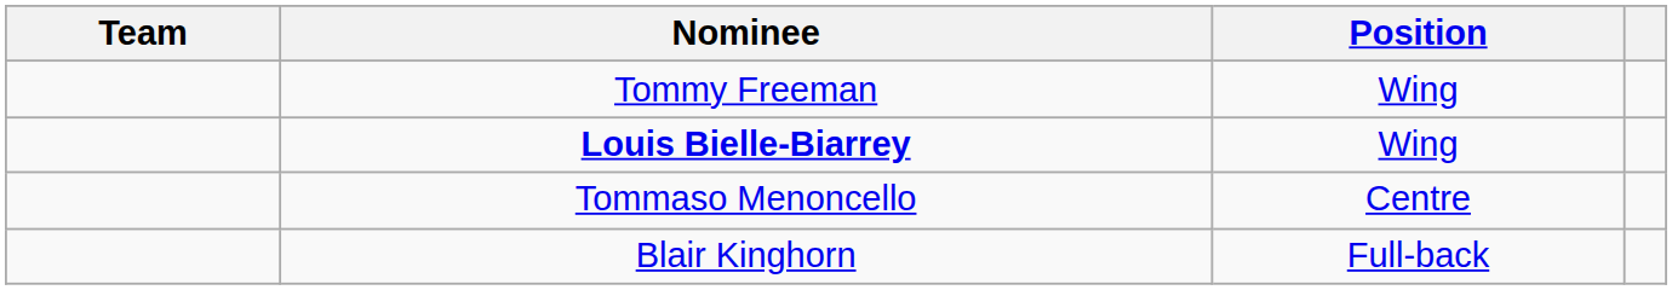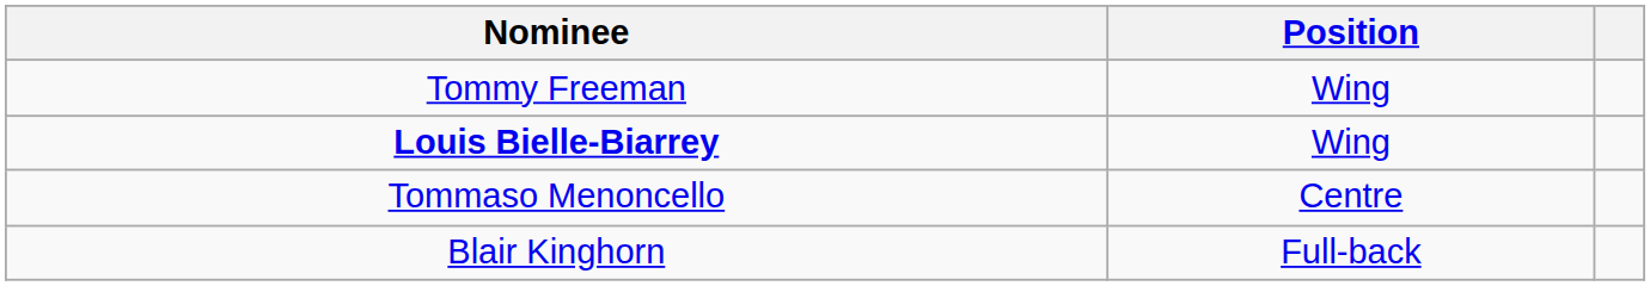- column: Team
